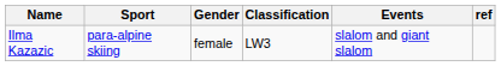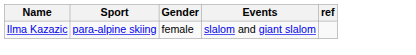- column: Classification | LW3
